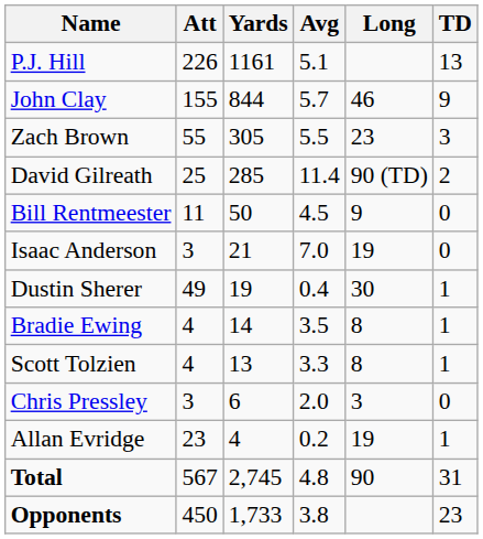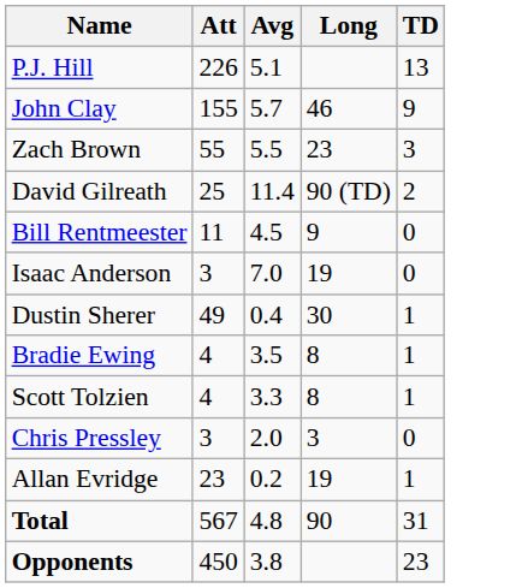- column: Yards | 1161 | 844 | 305 | 285 | 50 | 21 | 19 | 14 | 13 | 6 | 4 | 2,745 | 1,733
